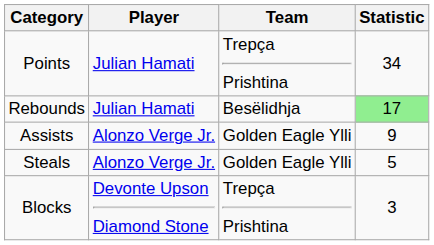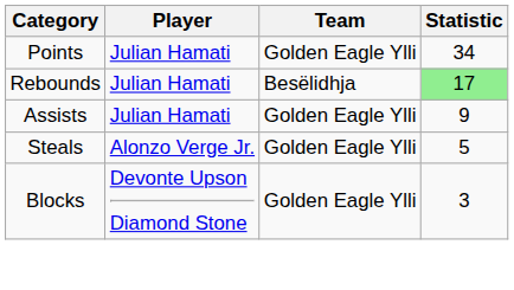Points | Team: Trepça Prishtina -> Golden Eagle Ylli
Assists | Player: Alonzo Verge Jr. -> Julian Hamati
Blocks | Team: Trepça Prishtina -> Golden Eagle Ylli
